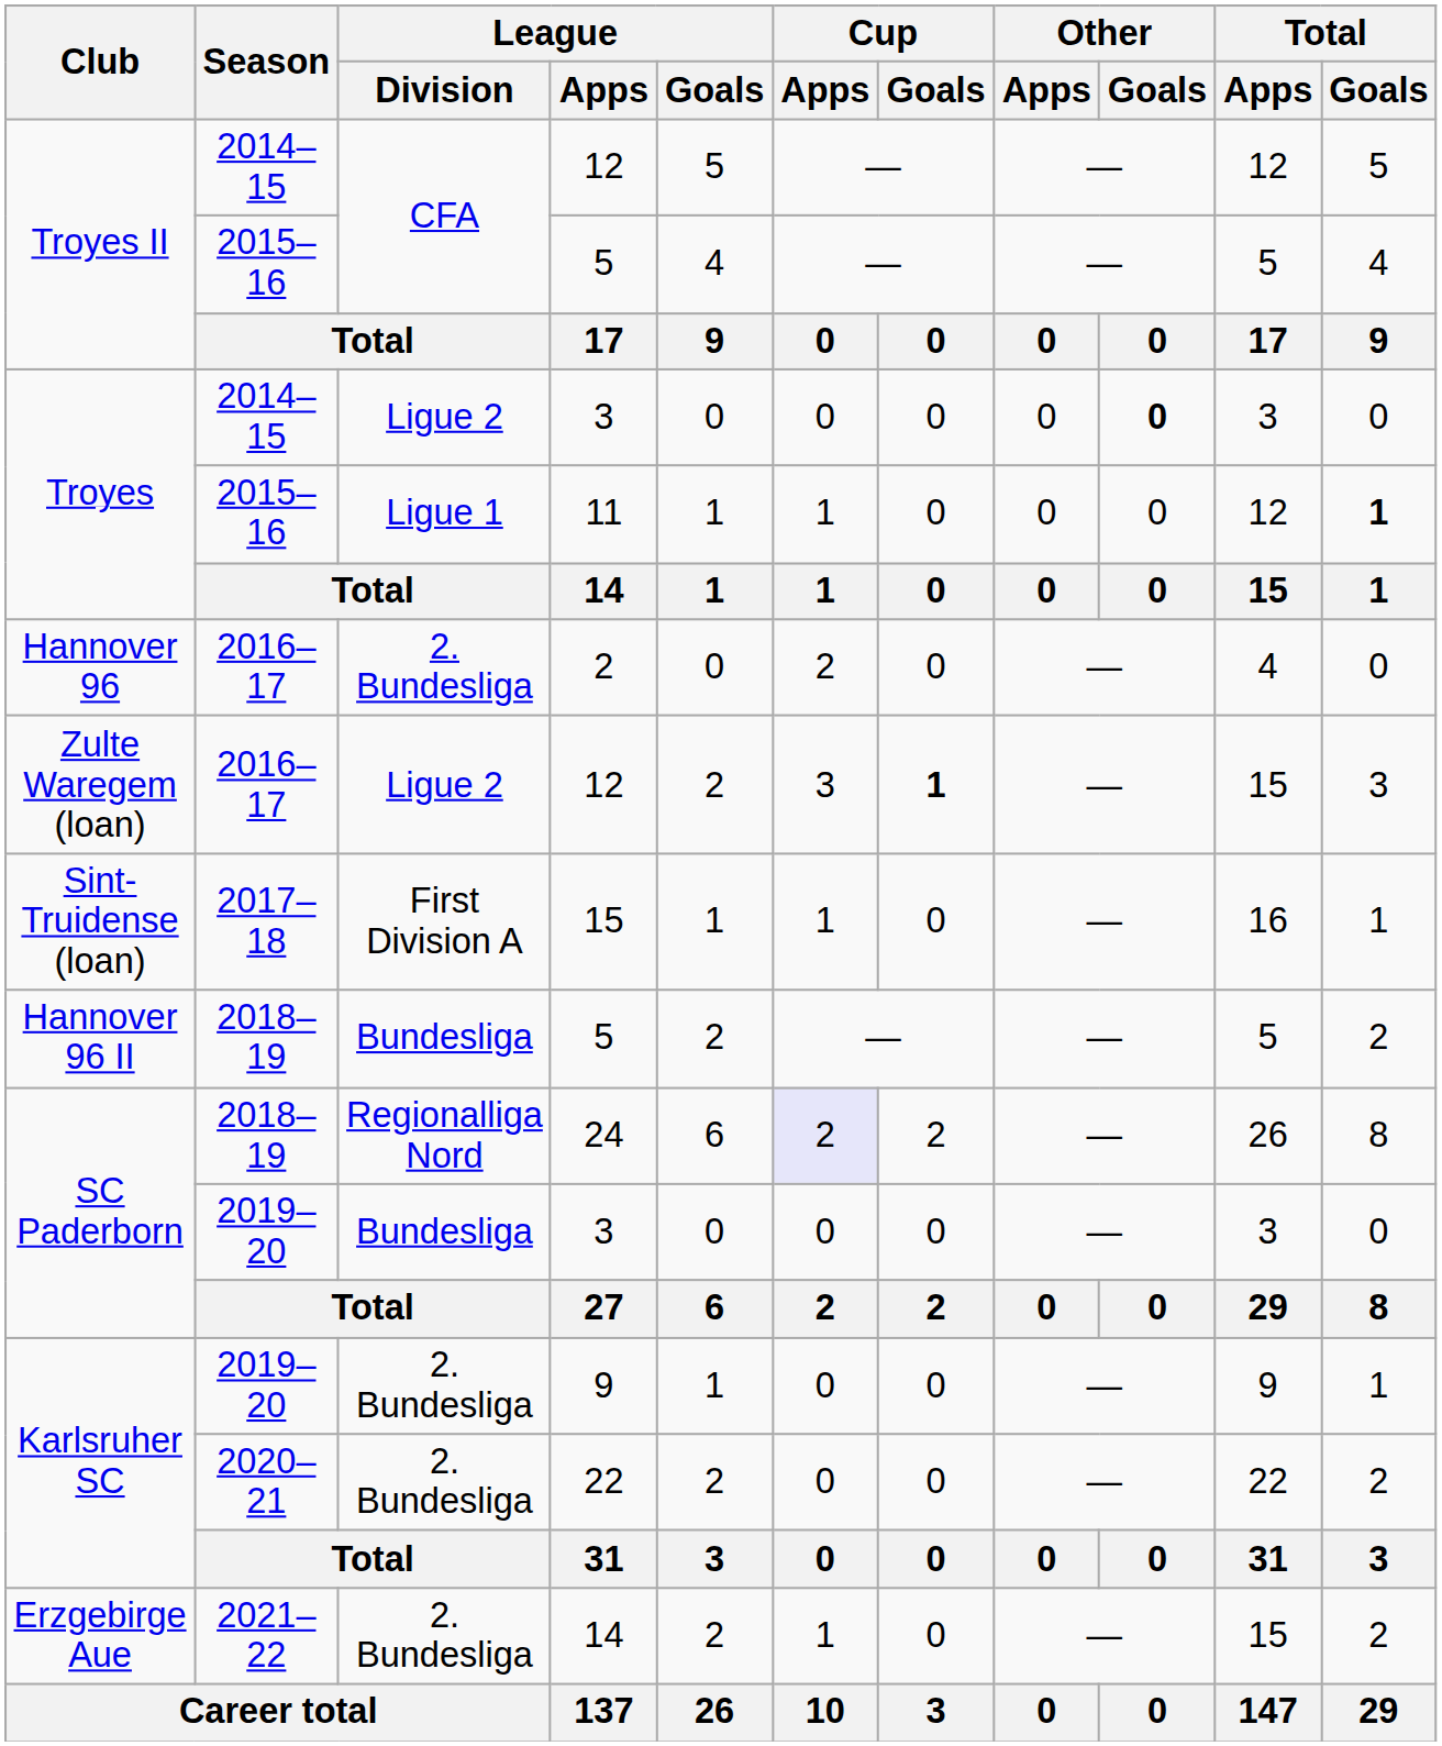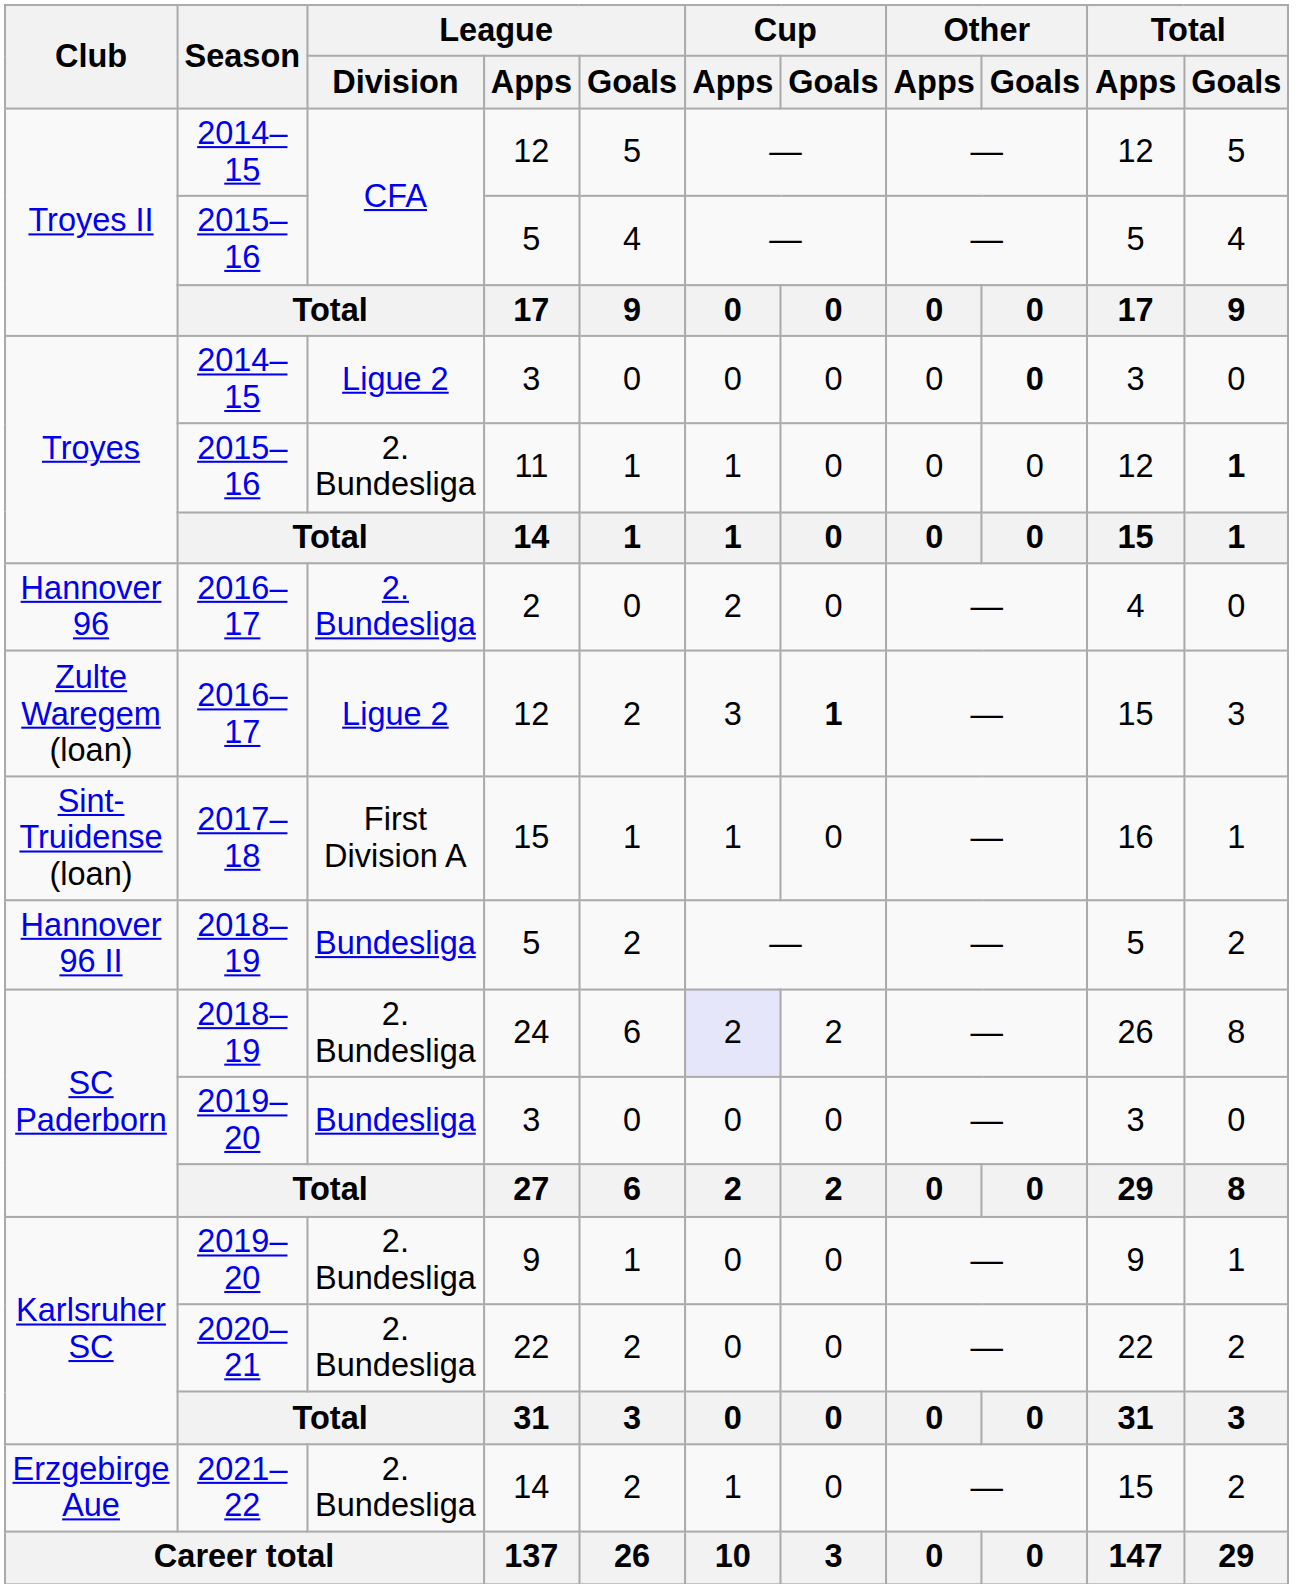11 | League / Division: Ligue 1 -> 2. Bundesliga
24 | League / Division: Regionalliga Nord -> 2. Bundesliga
